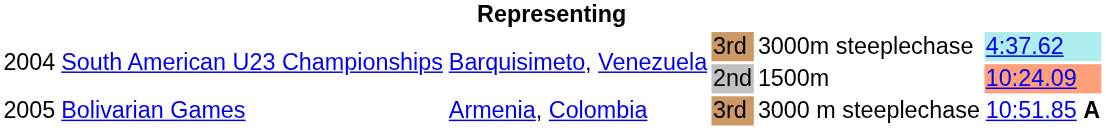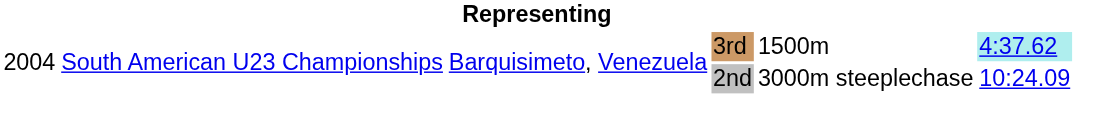2004 / 3rd | column 5: 3000m steeplechase -> 1500m
2004 / 2nd | column 5: 1500m -> 3000m steeplechase
2004 / 2nd | column 6: lightsalmon background -> no background
- row: 2005 | Bolivarian Games | Armenia, Colombia | 3rd | 3000 m steeplechase | 10:51.85 A
